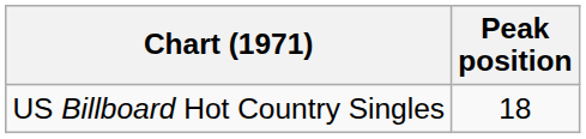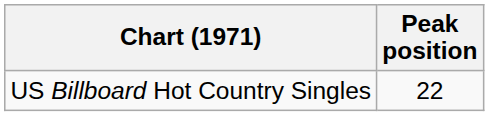US Billboard Hot Country Singles | Peak position: 18 -> 22
